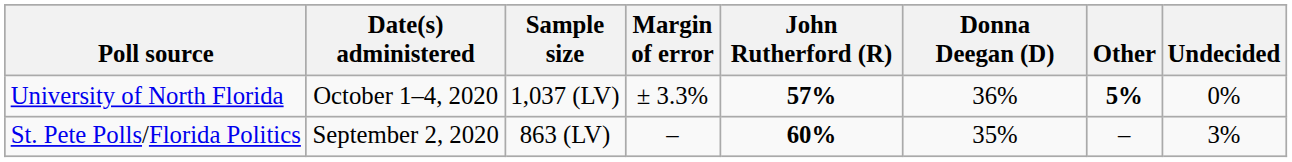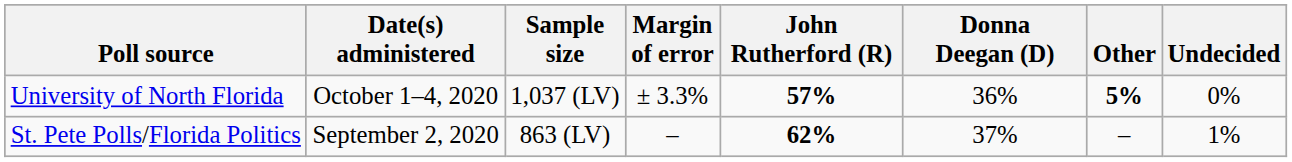St. Pete Polls/Florida Politics | John Rutherford (R): 60% -> 62%
St. Pete Polls/Florida Politics | Donna Deegan (D): 35% -> 37%
St. Pete Polls/Florida Politics | Undecided: 3% -> 1%
